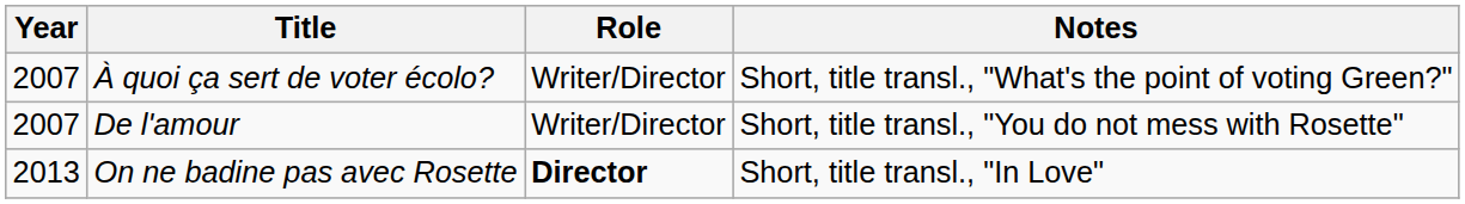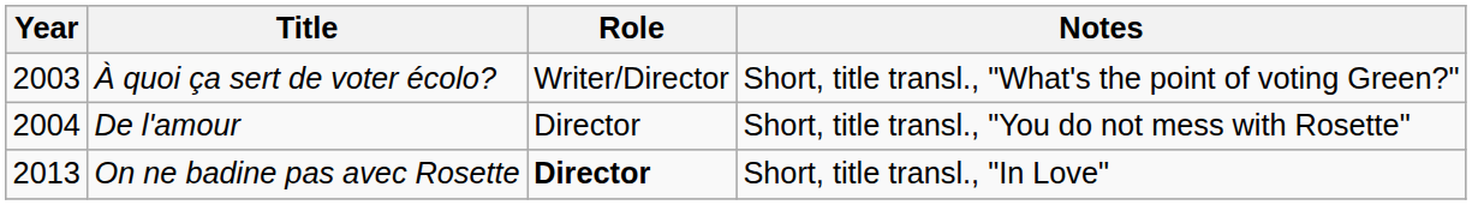À quoi ça sert de voter écolo? | Year: 2007 -> 2003
De l'amour | Year: 2007 -> 2004
De l'amour | Role: Writer/Director -> Director
